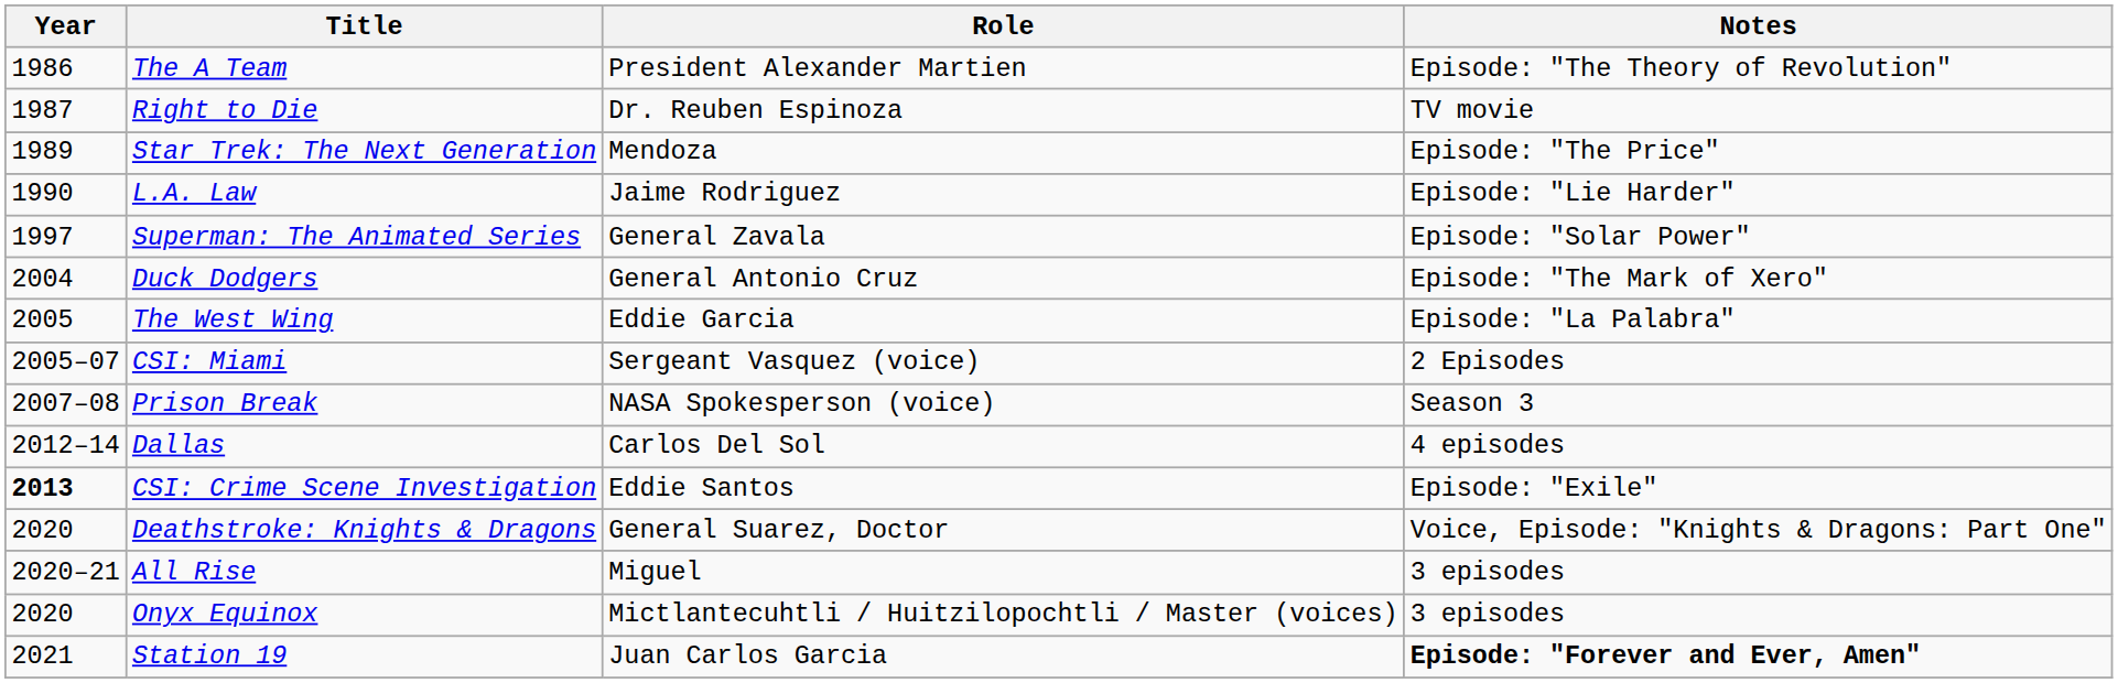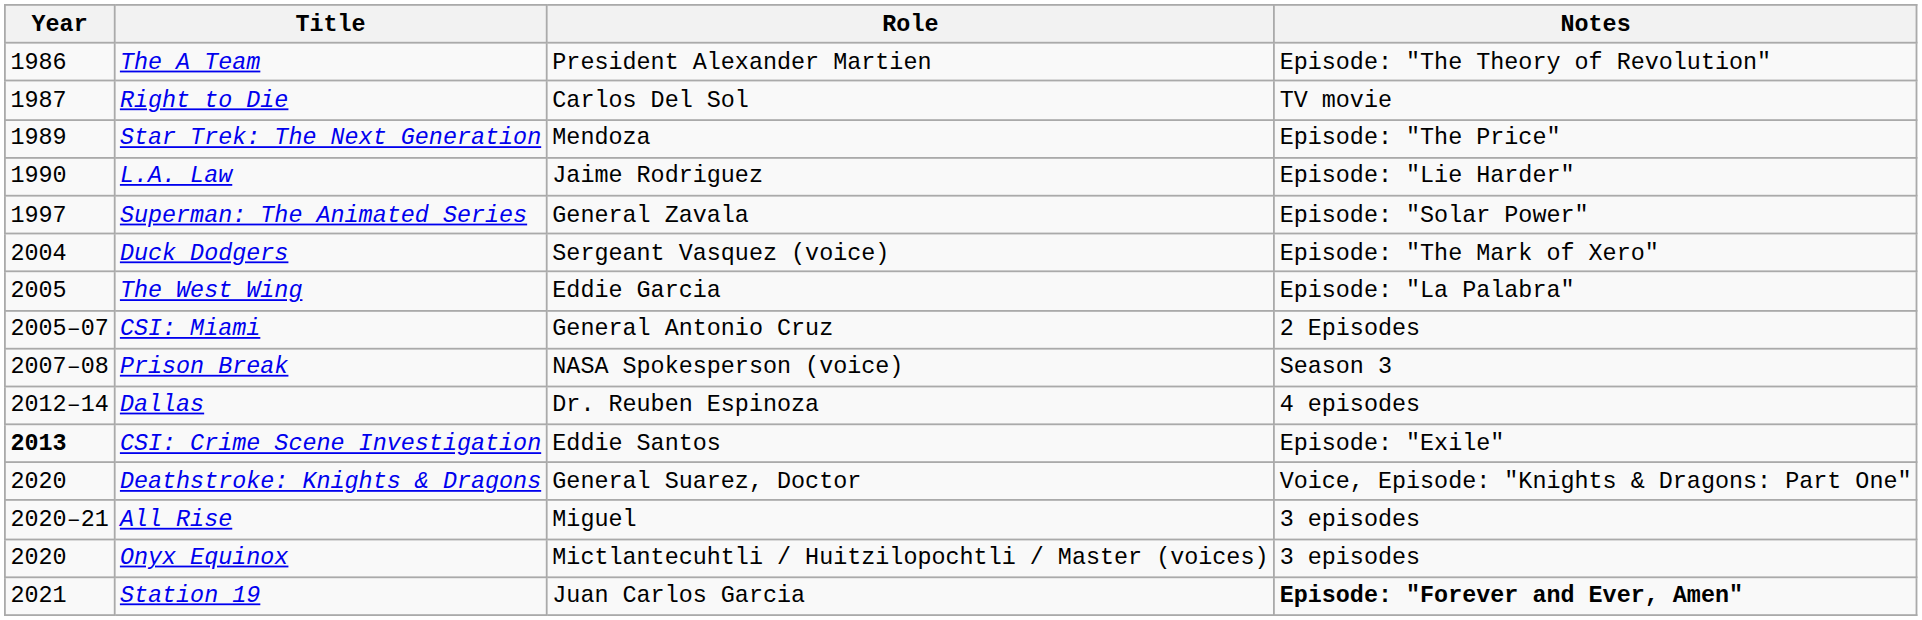Right to Die | Role: Dr. Reuben Espinoza -> Carlos Del Sol
Duck Dodgers | Role: General Antonio Cruz -> Sergeant Vasquez (voice)
CSI: Miami | Role: Sergeant Vasquez (voice) -> General Antonio Cruz
Dallas | Role: Carlos Del Sol -> Dr. Reuben Espinoza
